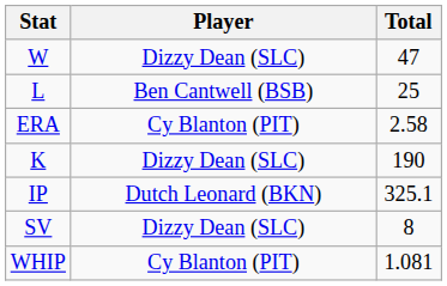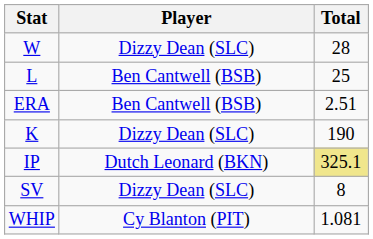W | Total: 47 -> 28
ERA | Player: Cy Blanton (PIT) -> Ben Cantwell (BSB)
ERA | Total: 2.58 -> 2.51
IP | Total: no background -> khaki background
